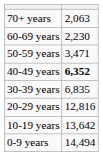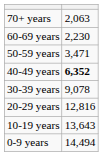30-39 years | column 2: 6,835 -> 9,078
10-19 years | column 2: 13,642 -> 13,643
